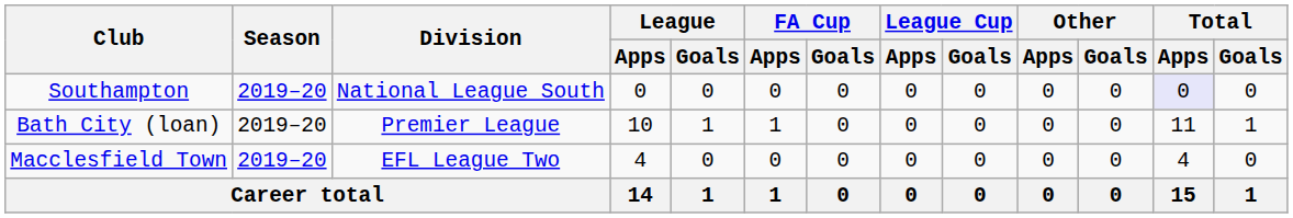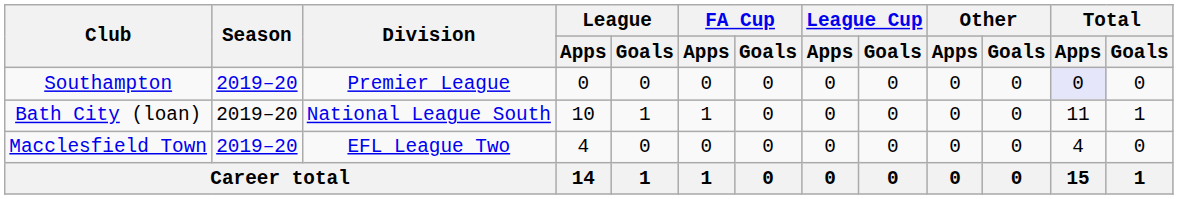Southampton | Division: National League South -> Premier League
Bath City (loan) | Division: Premier League -> National League South
